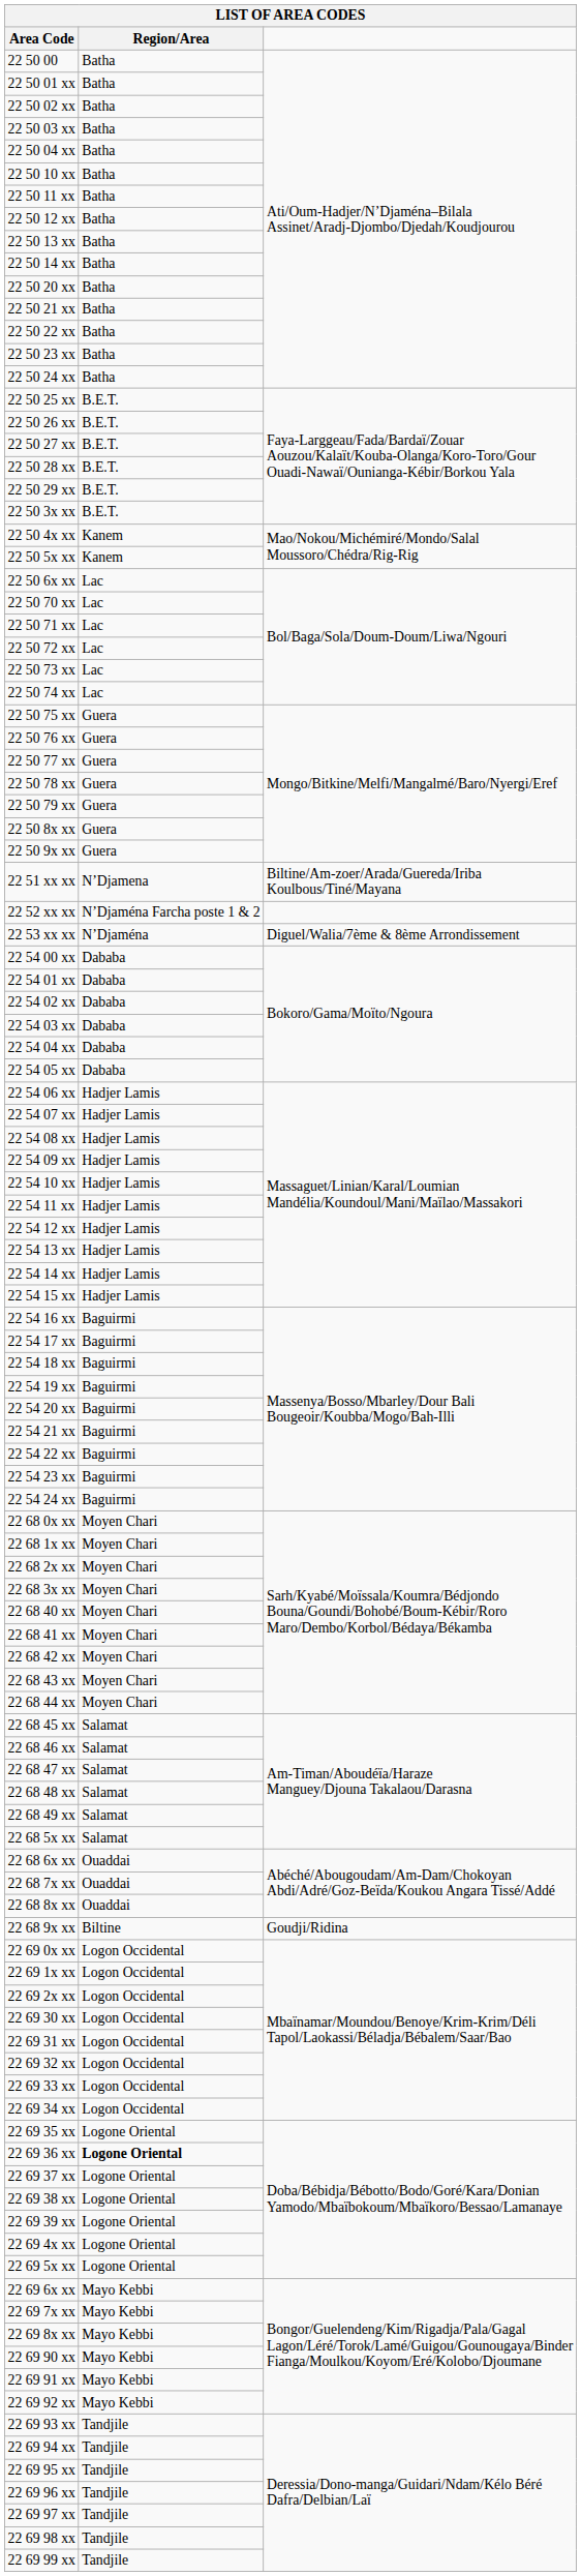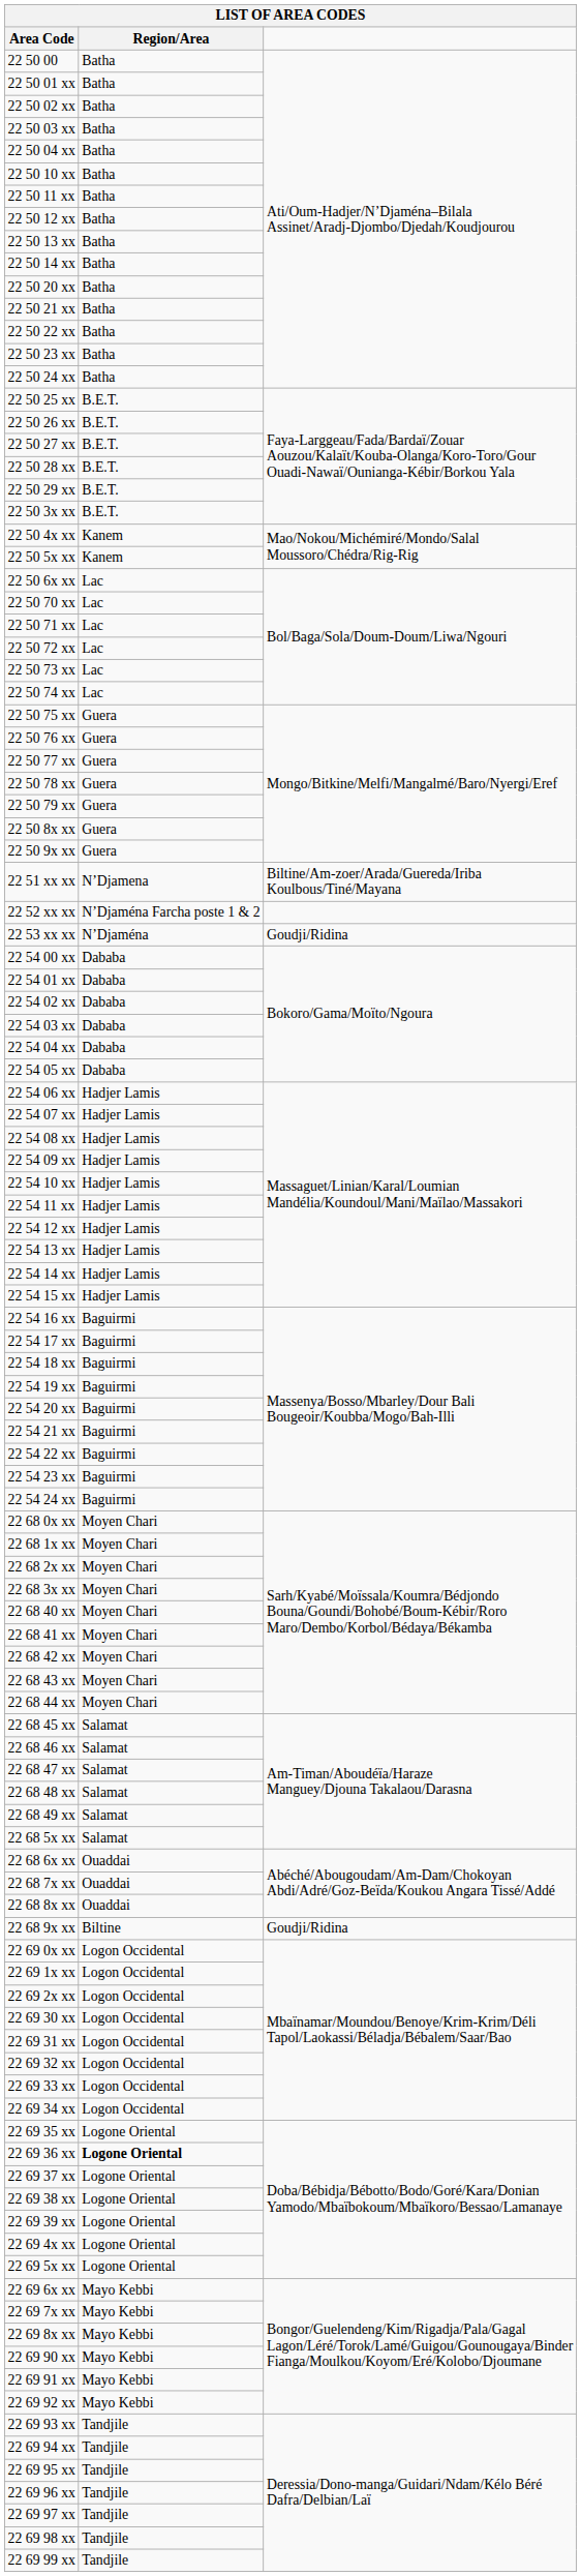22 53 xx xx | column 3: Diguel/Walia/7ème & 8ème Arrondissement -> Goudji/Ridina
